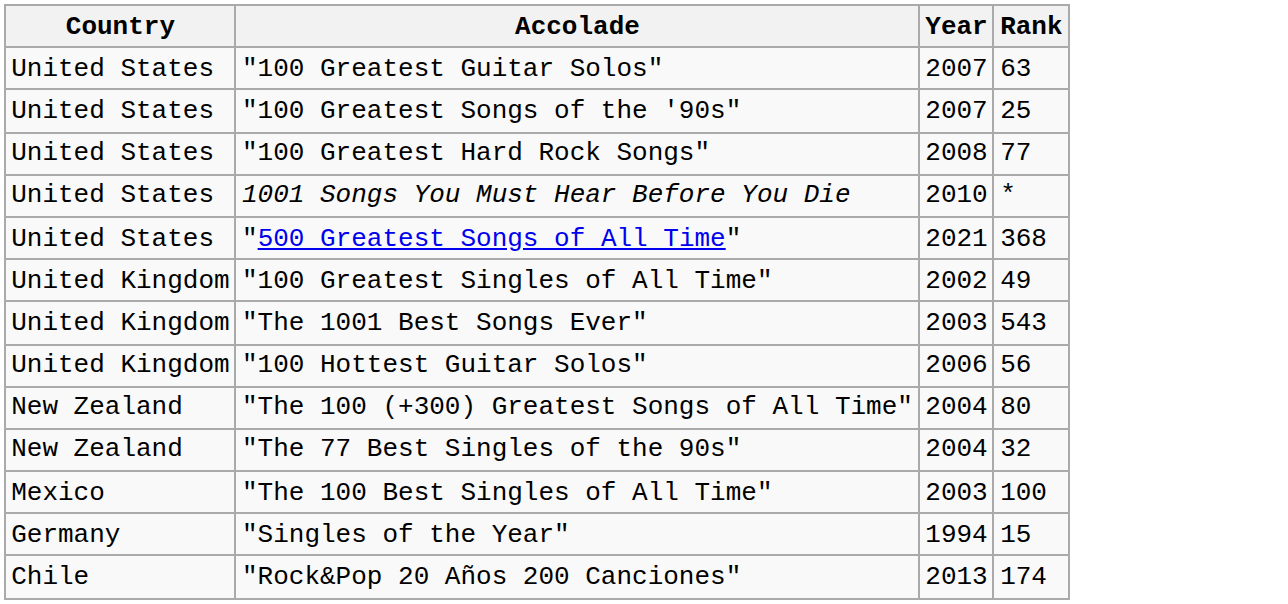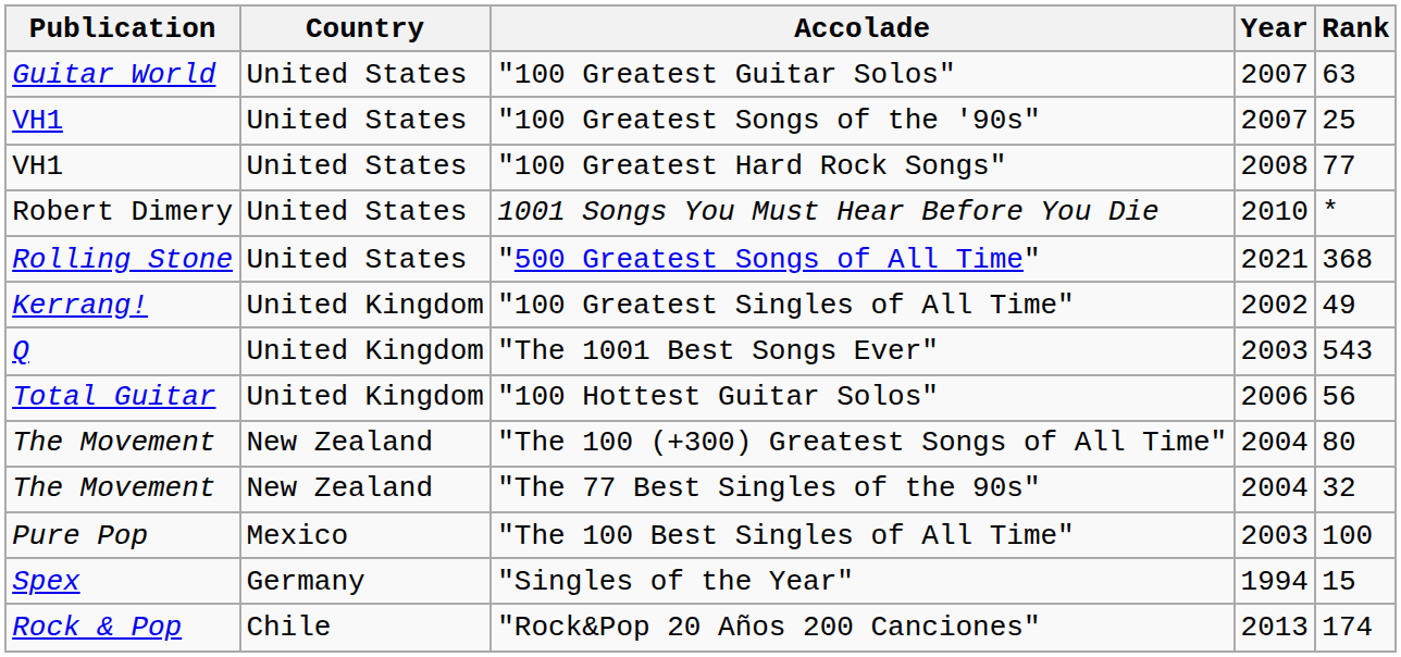+ column: Publication | Guitar World | VH1 | VH1 | Robert Dimery | Rolling Stone | Kerrang! | Q | Total Guitar | The Movement | The Movement | Pure Pop | Spex | Rock & Pop
